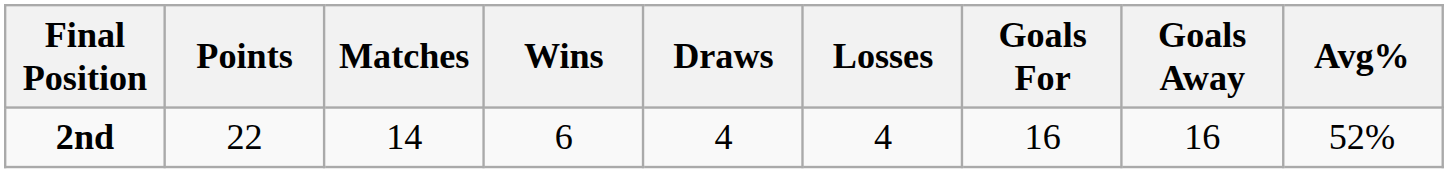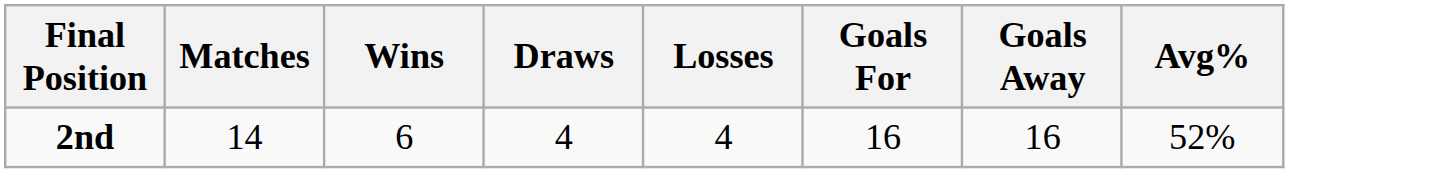- column: Points | 22
